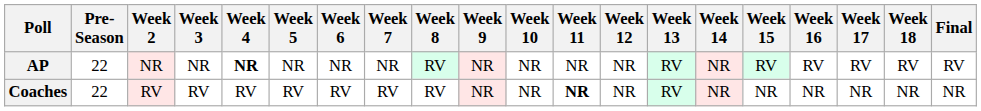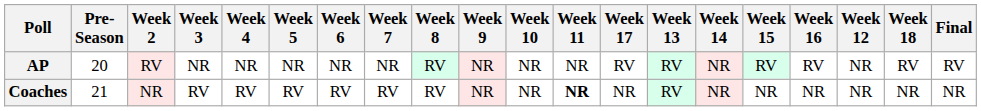columns swapped: Week 12 <-> Week 17
AP | Pre- Season: 22 -> 20
AP | Week 2: NR -> RV
AP | Week 4: bold -> normal
Coaches | Pre- Season: 22 -> 21
Coaches | Week 2: RV -> NR
